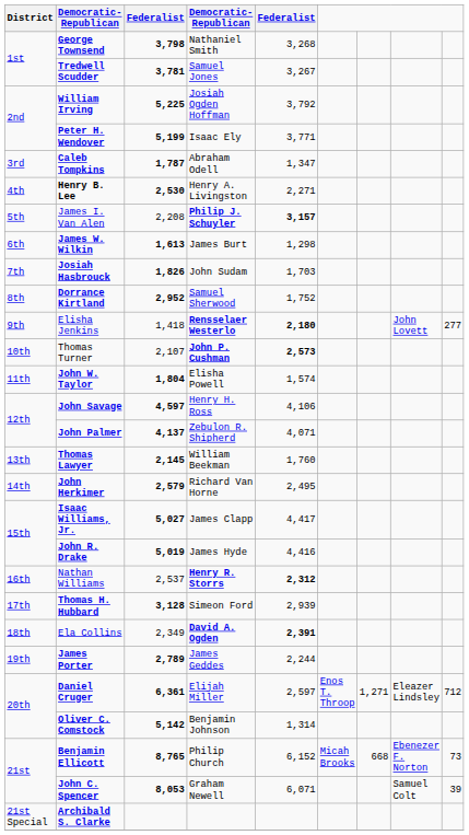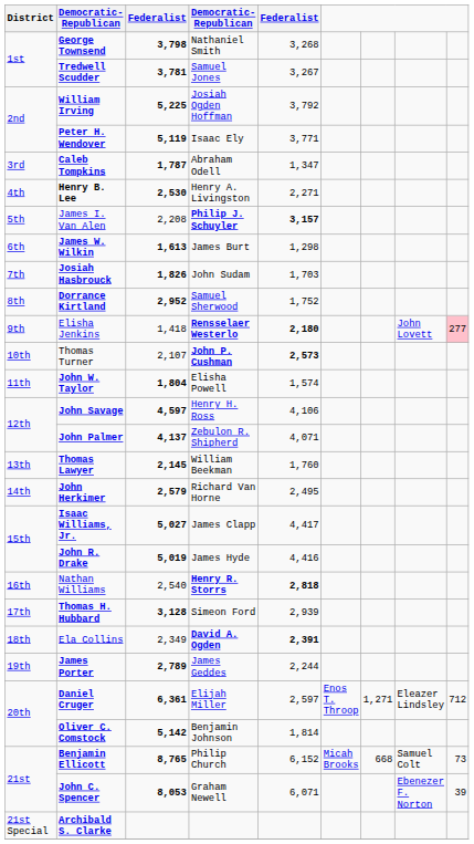Peter H. Wendover | column 3: 5,199 -> 5,119
Elisha Jenkins | column 9: no background -> pink background
Nathan Williams | column 3: 2,537 -> 2,540
Nathan Williams | column 5: 2,312 -> 2,818
Oliver C. Comstock | column 5: 1,314 -> 1,814
Benjamin Ellicott | column 8: Ebenezer F. Norton -> Samuel Colt
John C. Spencer | column 8: Samuel Colt -> Ebenezer F. Norton
